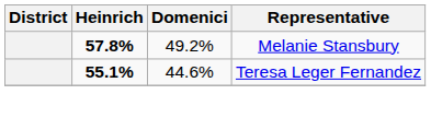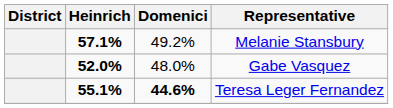Melanie Stansbury | Heinrich: 57.8% -> 57.1%
+ row: 52.0% | 48.0% | Gabe Vasquez
Teresa Leger Fernandez | Domenici: normal -> bold
